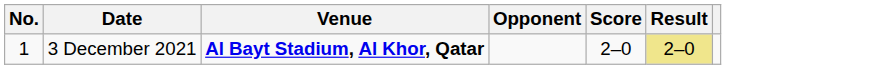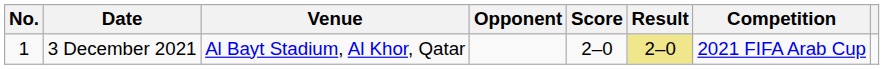+ column: Competition | 2021 FIFA Arab Cup
3 December 2021 | Venue: bold -> normal
